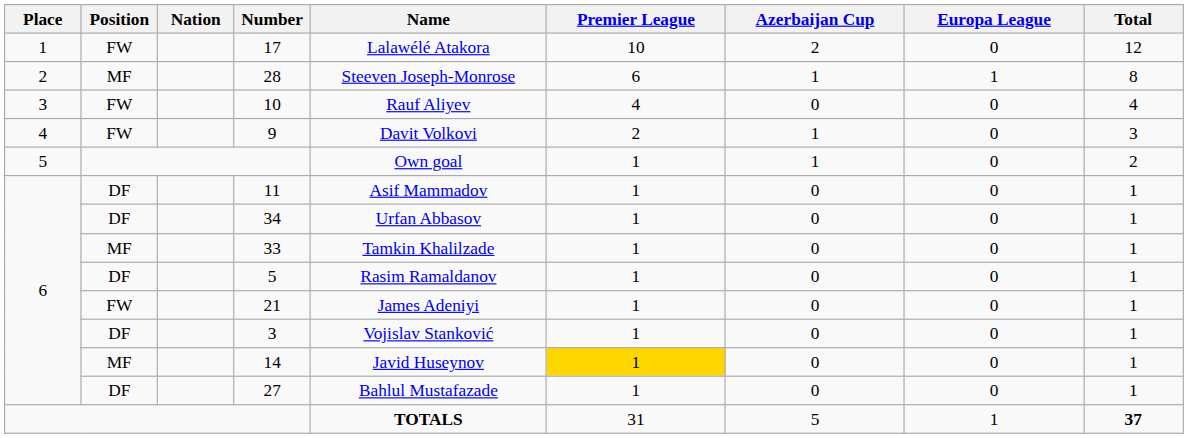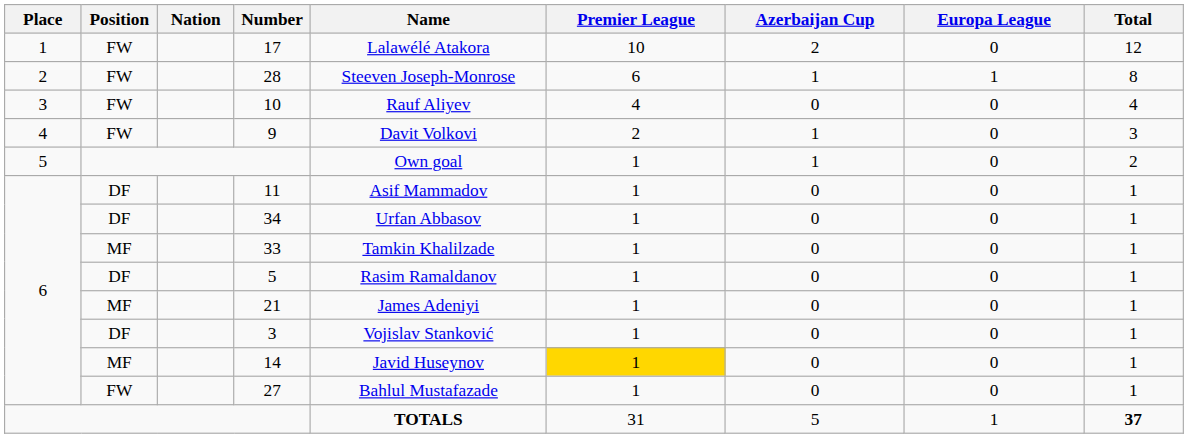28 | Position: MF -> FW
21 | Position: FW -> MF
27 | Position: DF -> FW
